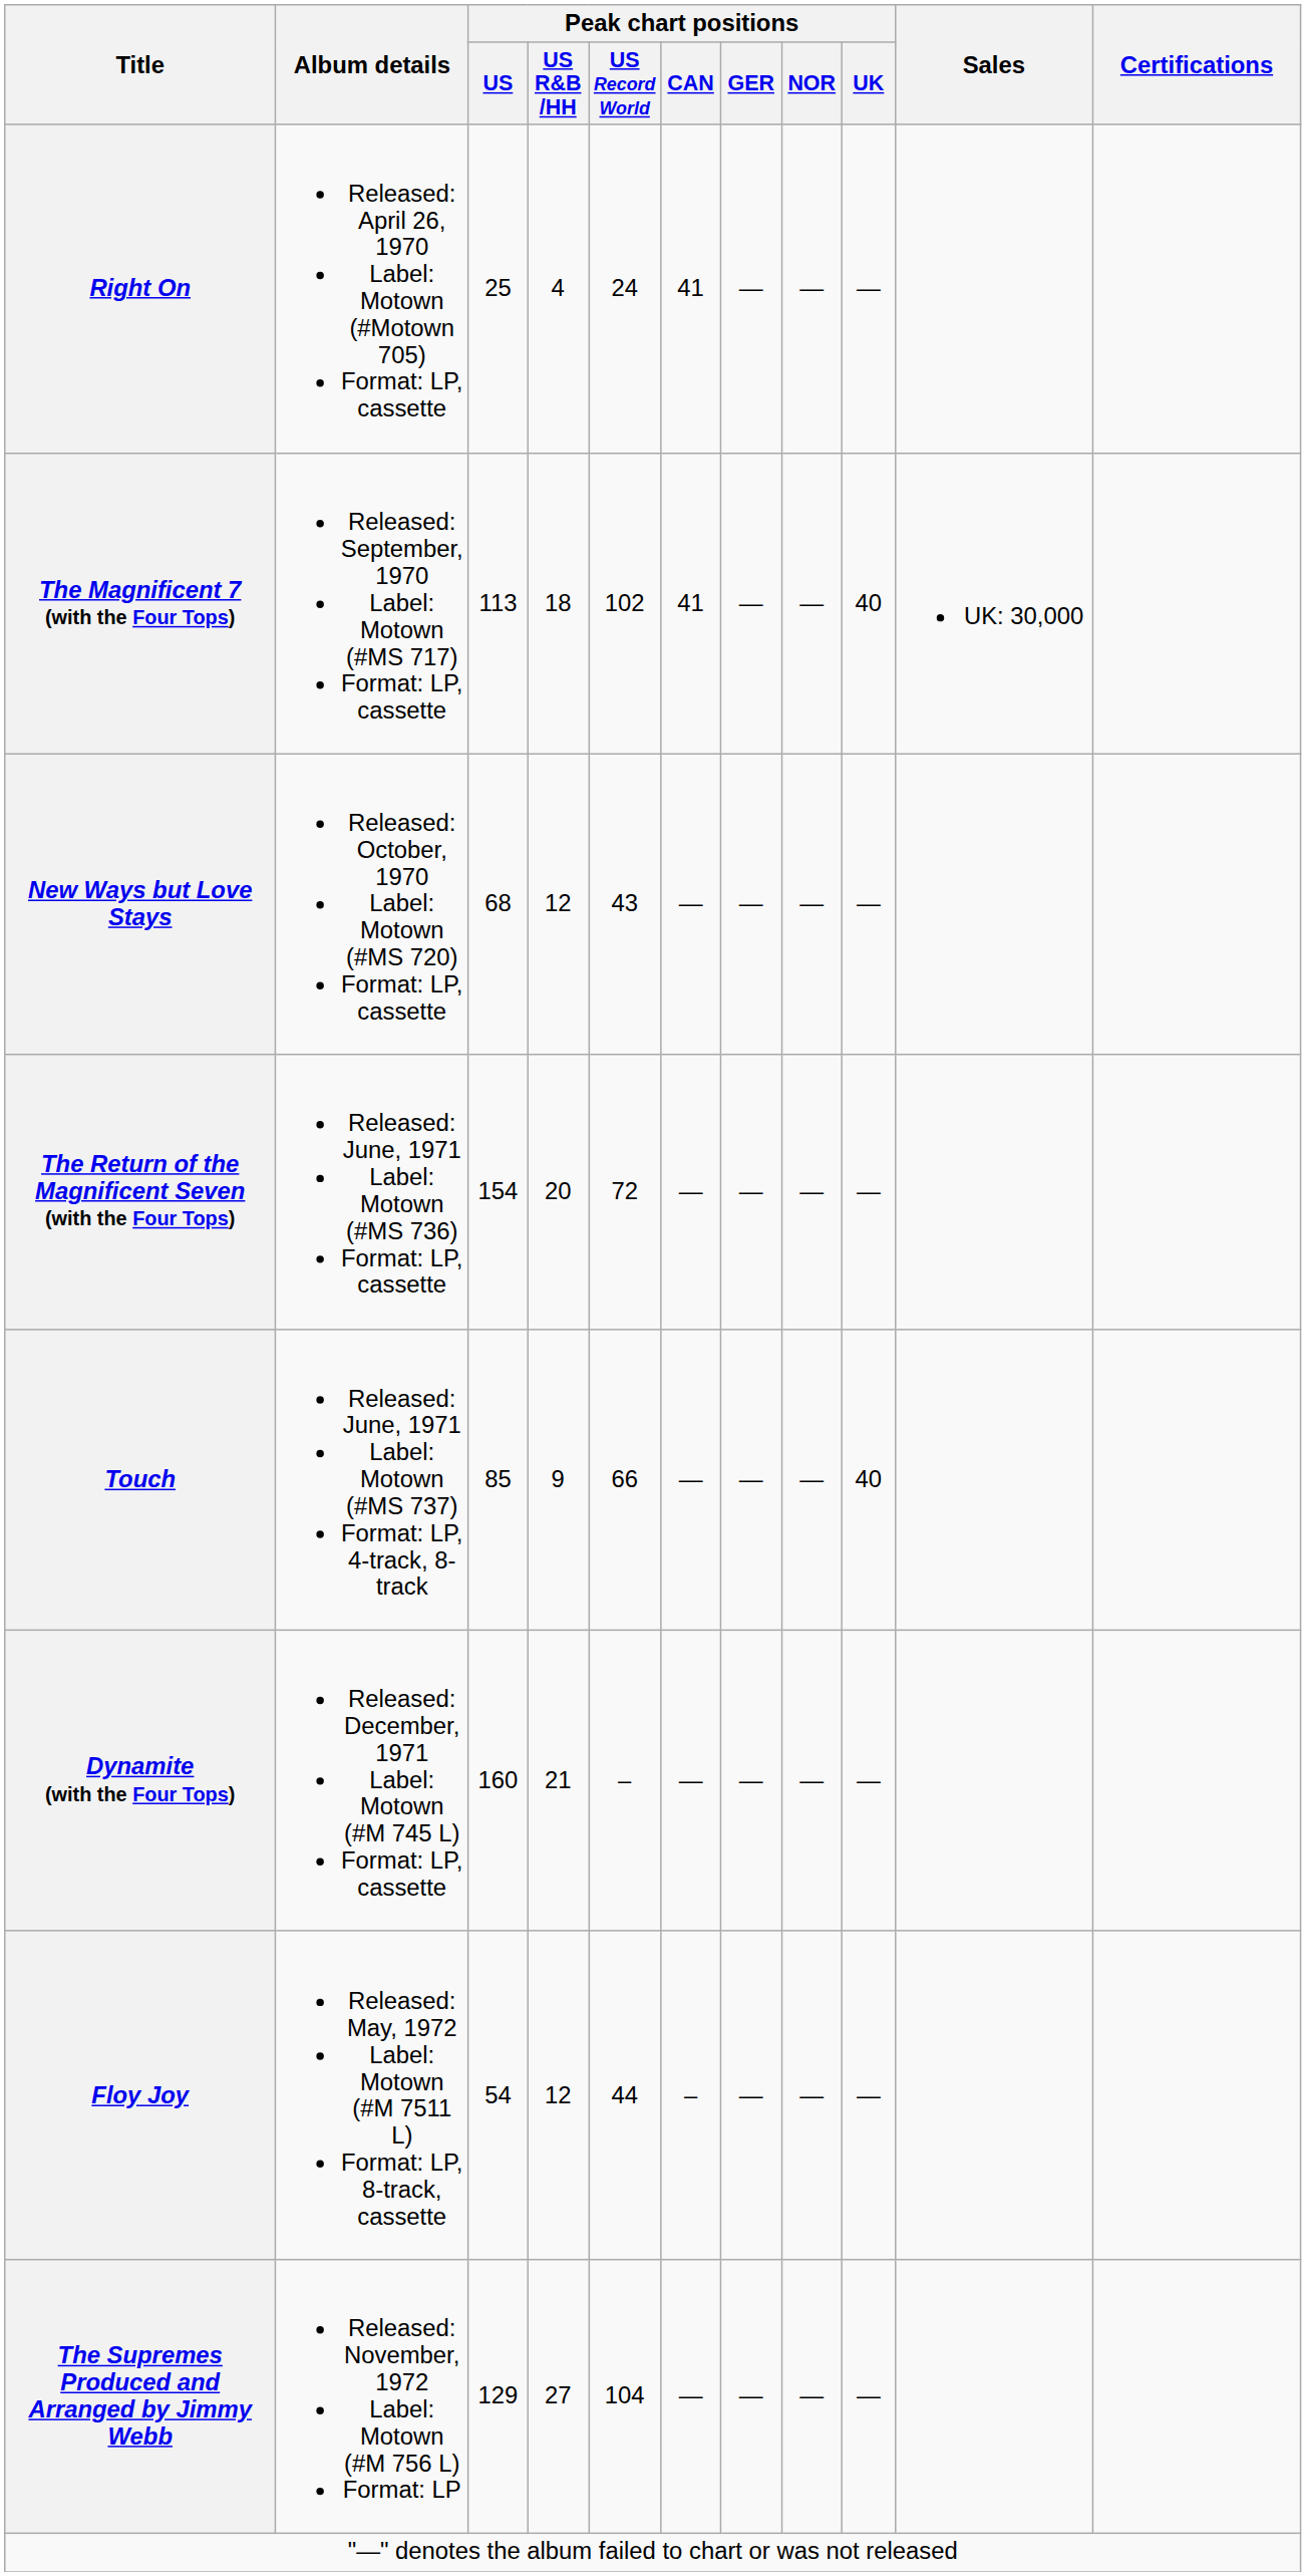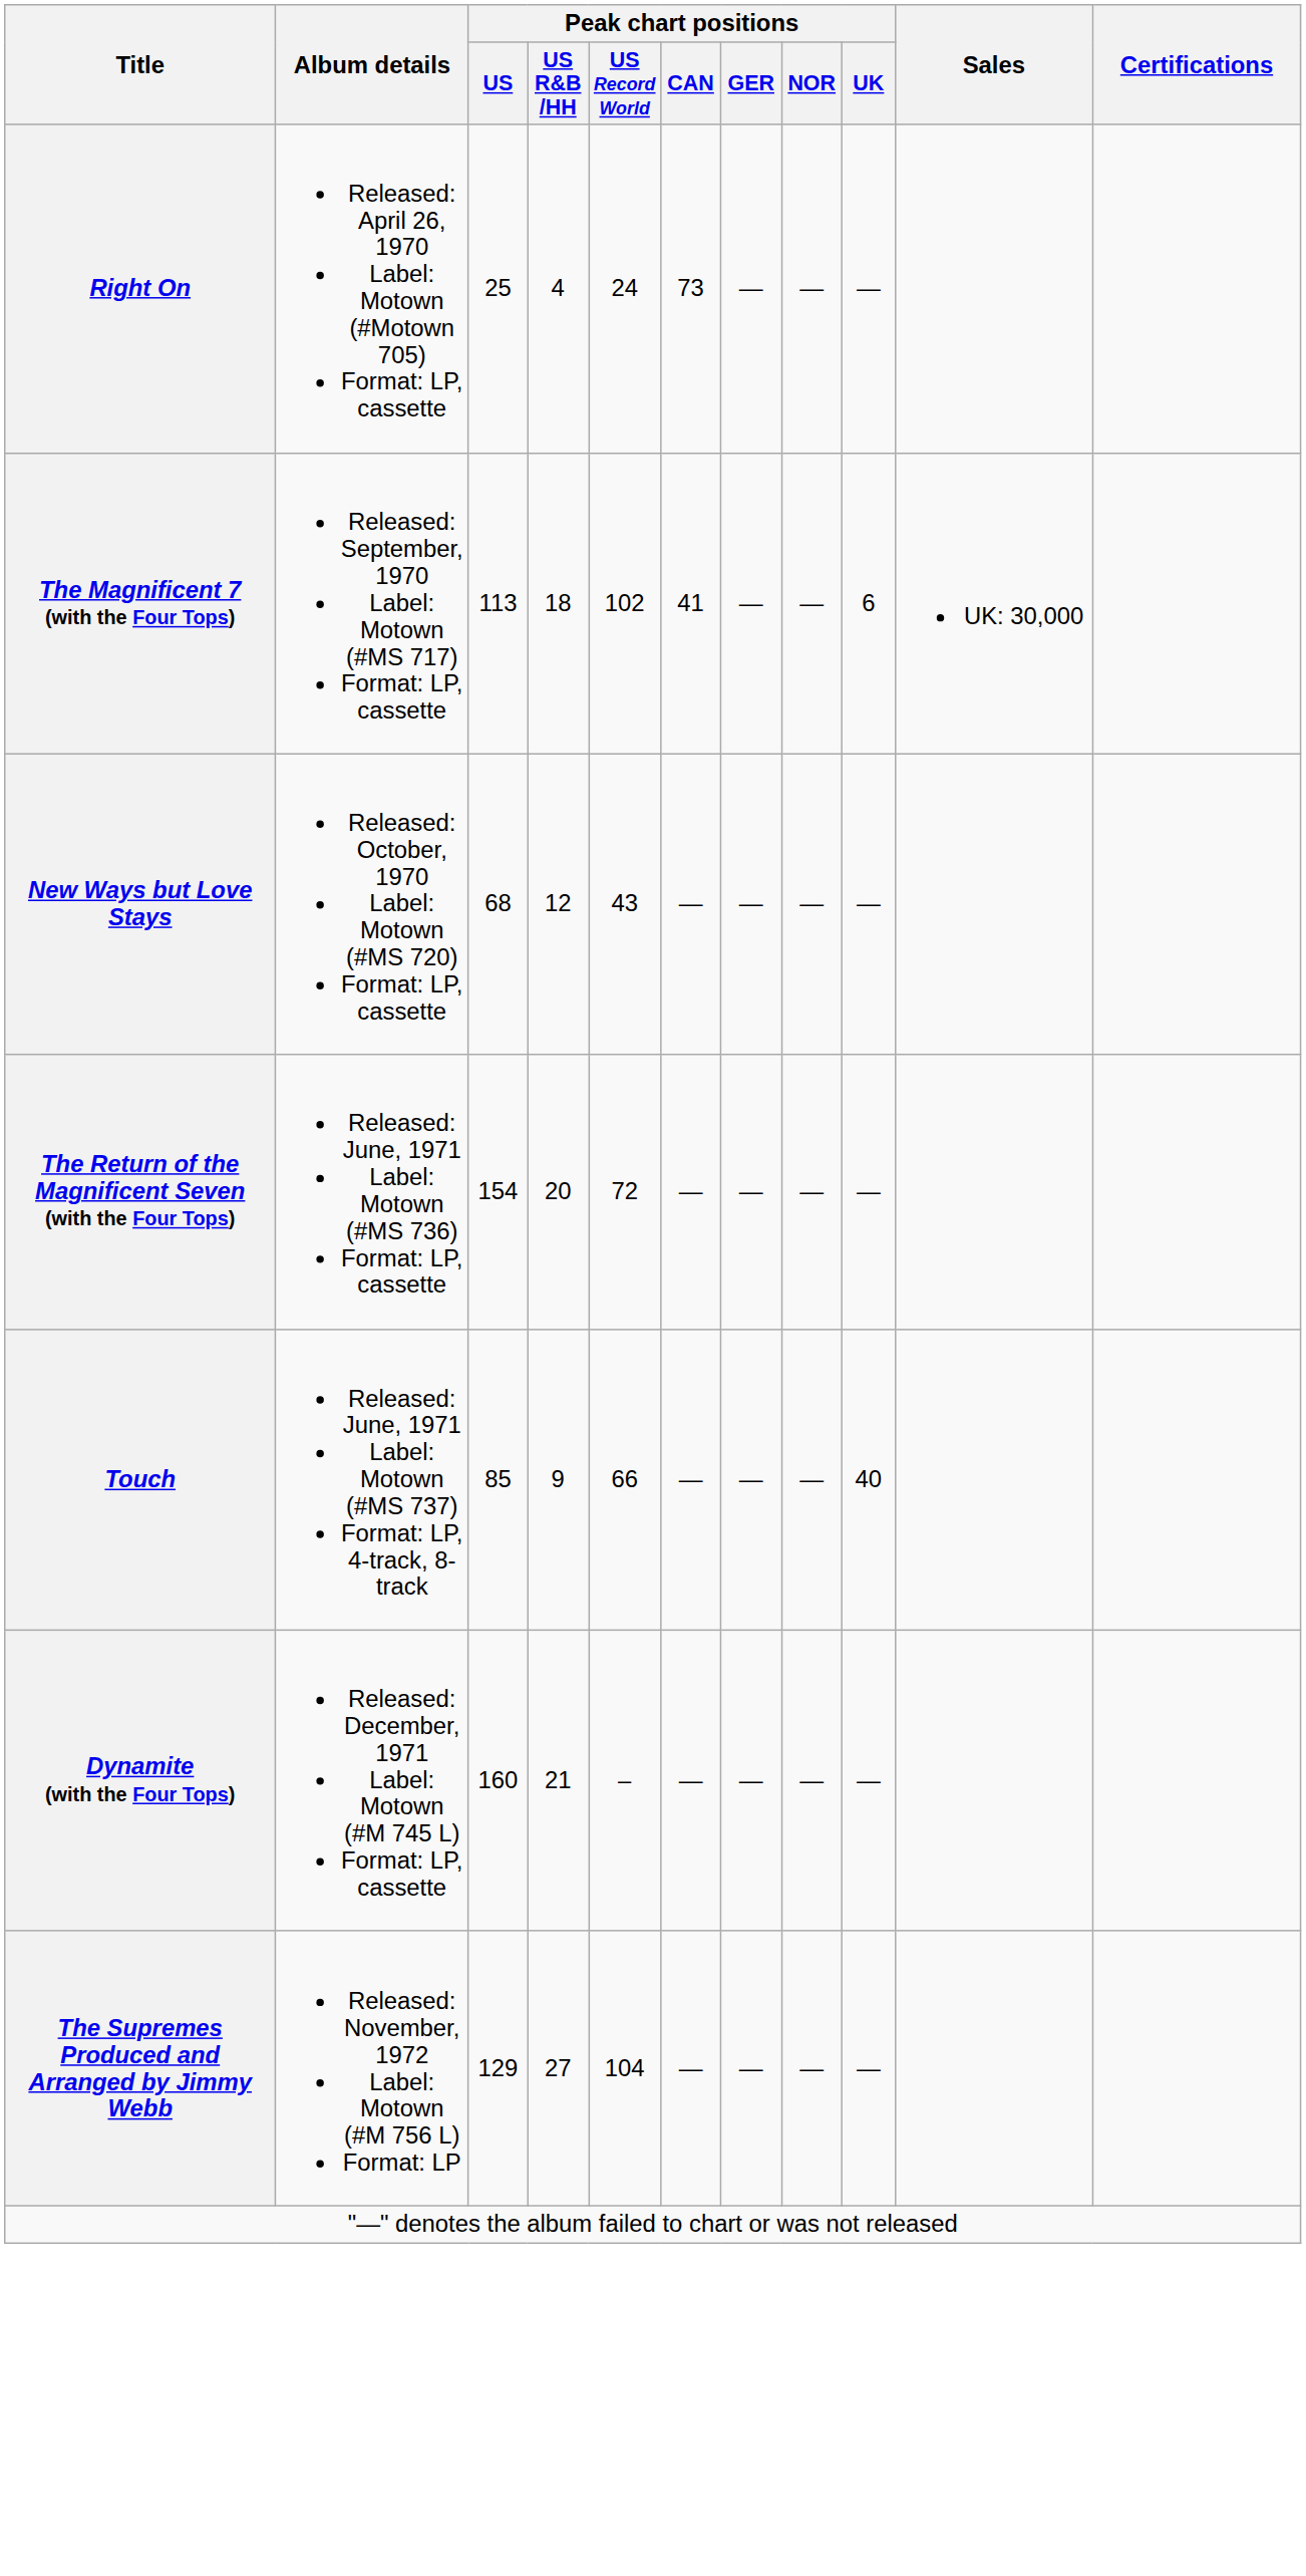Right On | Peak chart positions / CAN: 41 -> 73
The Magnificent 7 (with the Four Tops) | Peak chart positions / UK: 40 -> 6
- row: Floy Joy | Released: May, 1972 Label: Motown (#M 7511 L) Format: LP, 8-track, cassette | 54 | 12 | 44 | – | — | — | —
